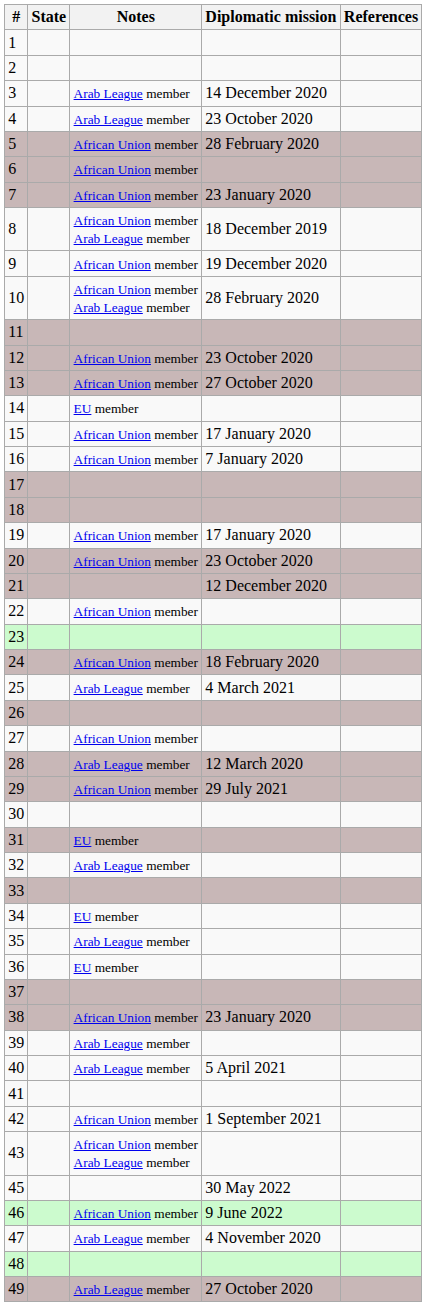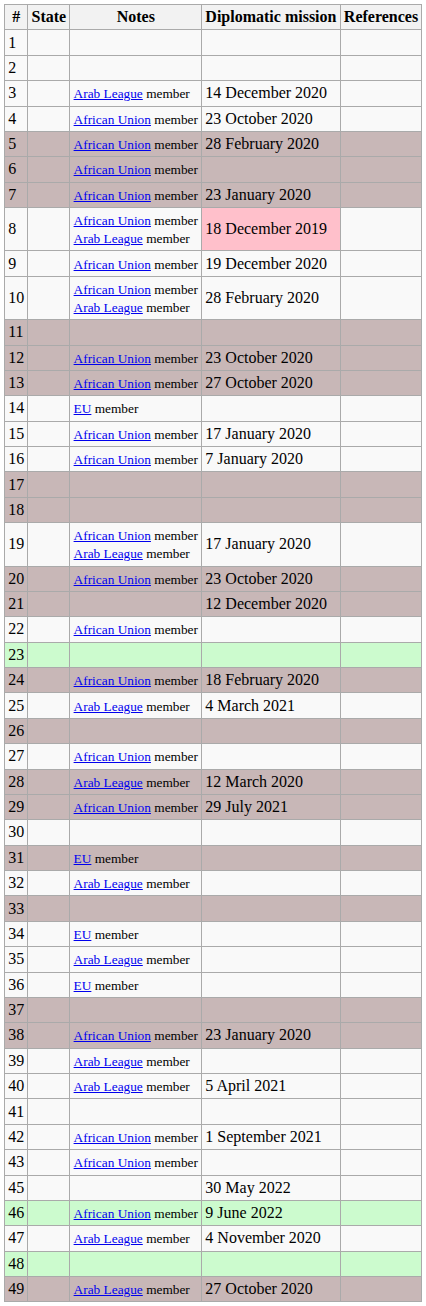4 | Notes: Arab League member -> African Union member
8 | Diplomatic mission: no background -> pink background
19 | Notes: African Union member -> African Union member Arab League member
43 | Notes: African Union member Arab League member -> African Union member
